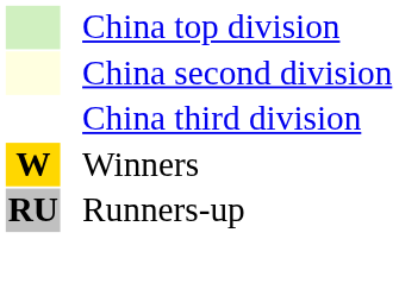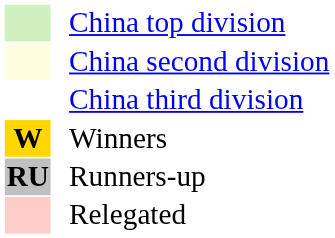+ row: Relegated
